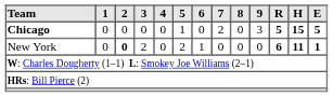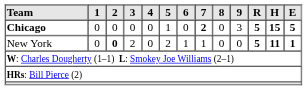Chicago | 7: normal -> bold
New York | 7: 0 -> 1
New York | R: 6 -> 5
